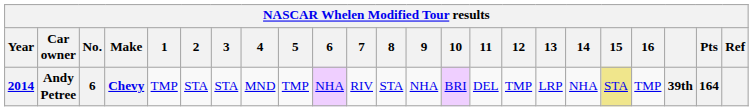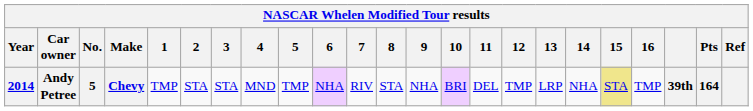Andy Petree | No.: 6 -> 5
